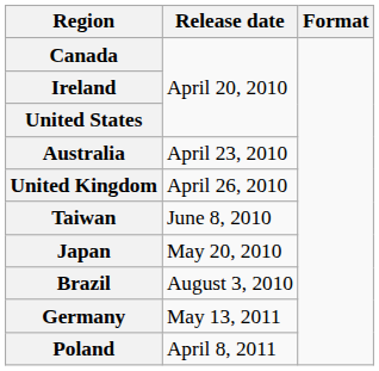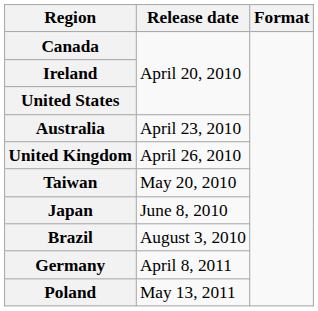Taiwan | Release date: June 8, 2010 -> May 20, 2010
Japan | Release date: May 20, 2010 -> June 8, 2010
Germany | Release date: May 13, 2011 -> April 8, 2011
Poland | Release date: April 8, 2011 -> May 13, 2011
